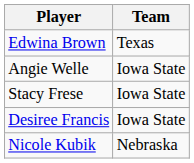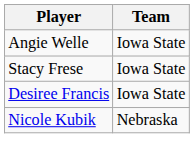- row: Edwina Brown | Texas
